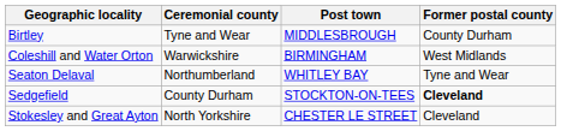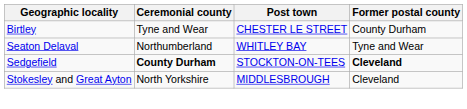Birtley | Post town: MIDDLESBROUGH -> CHESTER LE STREET
- row: Coleshill and Water Orton | Warwickshire | BIRMINGHAM | West Midlands
Sedgefield | Ceremonial county: normal -> bold
Stokesley and Great Ayton | Post town: CHESTER LE STREET -> MIDDLESBROUGH
